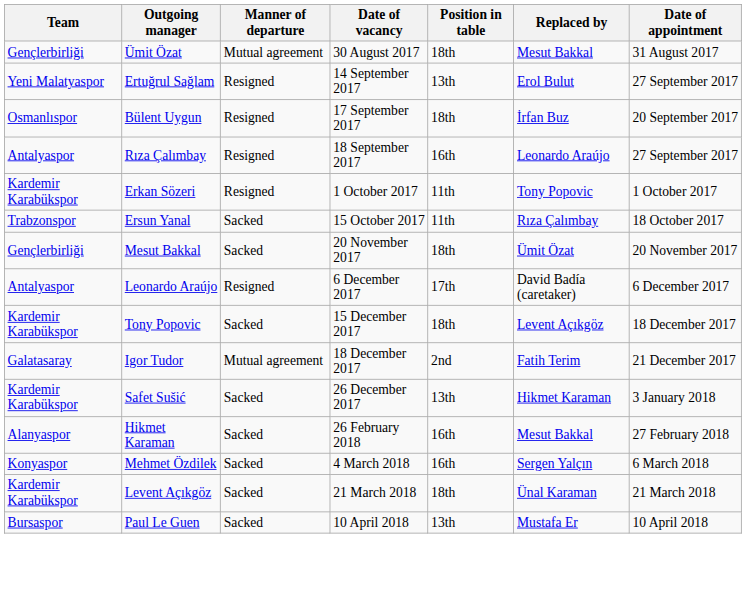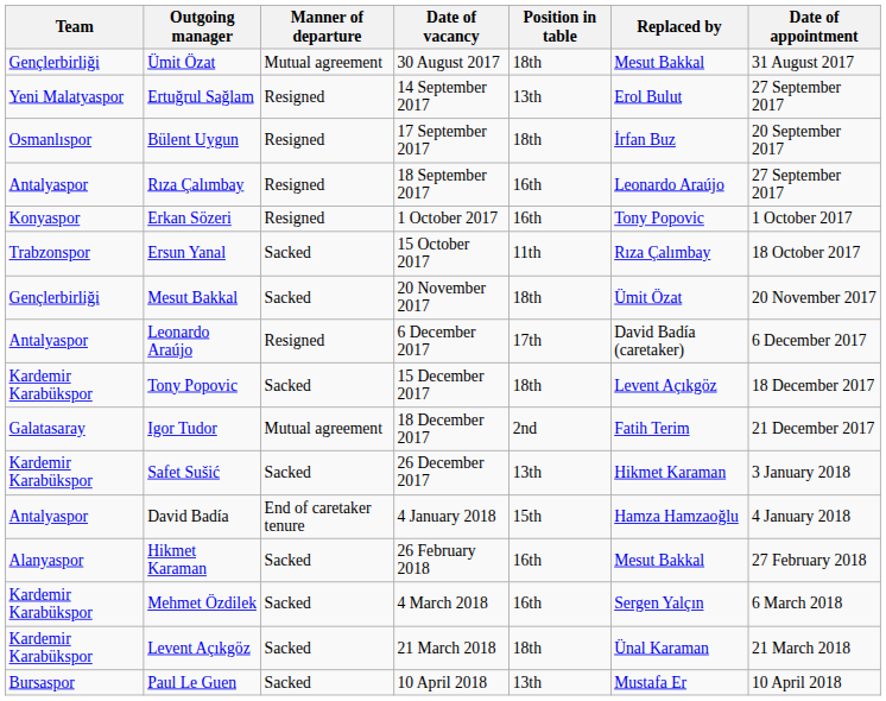Erkan Sözeri | Team: Kardemir Karabükspor -> Konyaspor
Erkan Sözeri | Position in table: 11th -> 16th
+ row: Antalyaspor | David Badía | End of caretaker tenure | 4 January 2018 | 15th | Hamza Hamzaoğlu | 4 January 2018
Mehmet Özdilek | Team: Konyaspor -> Kardemir Karabükspor
